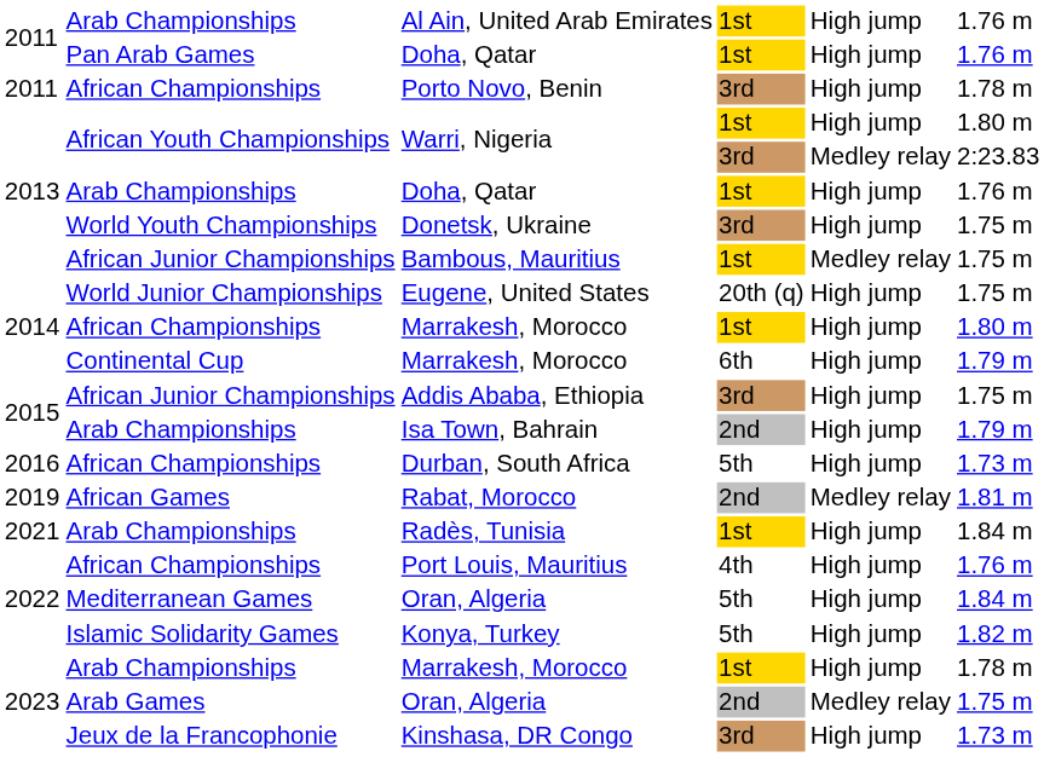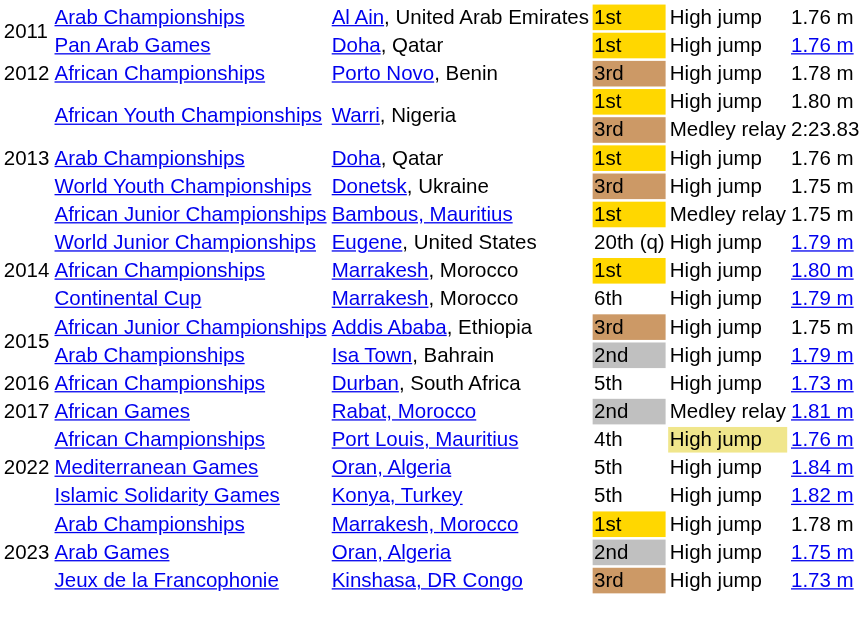Porto Novo, Benin | column 1: 2011 -> 2012
Eugene, United States | column 6: 1.75 m -> 1.79 m
Rabat, Morocco | column 1: 2019 -> 2017
- row: 2021 | Arab Championships | Radès, Tunisia | 1st | High jump | 1.84 m
Port Louis, Mauritius | column 5: no background -> khaki background
Arab Games / Oran, Algeria | column 5: Medley relay -> High jump
